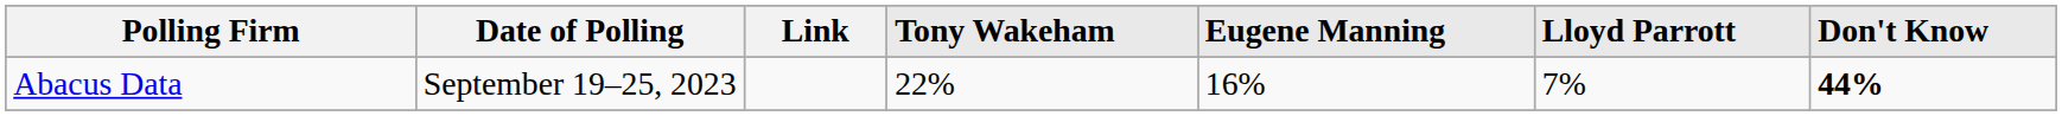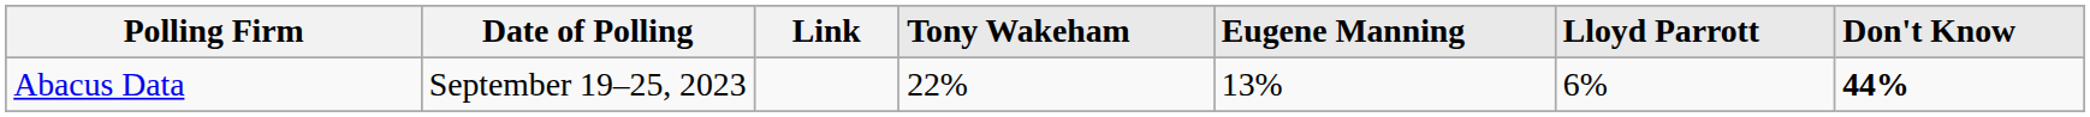Abacus Data | Eugene Manning: 16% -> 13%
Abacus Data | Lloyd Parrott: 7% -> 6%
